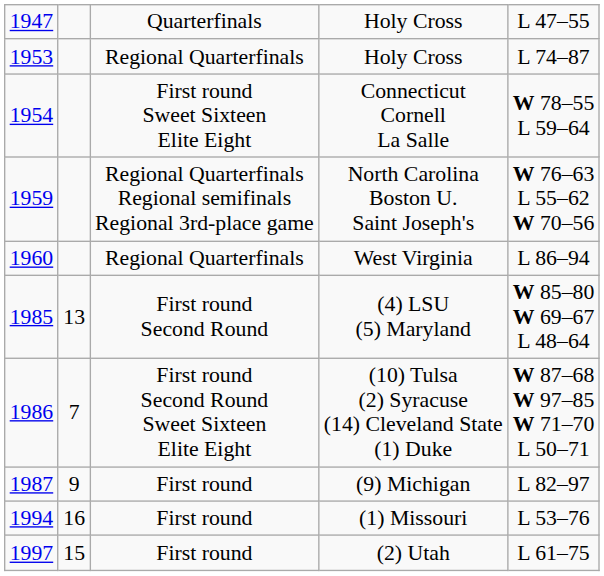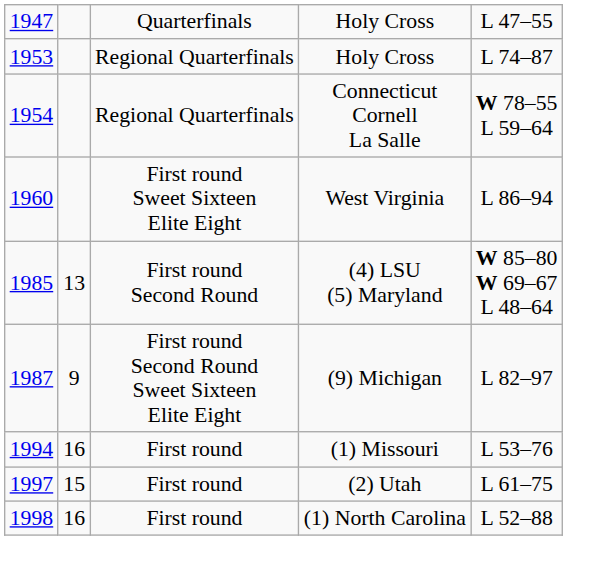Connecticut Cornell La Salle | column 3: First round Sweet Sixteen Elite Eight -> Regional Quarterfinals
- row: 1959 | Regional Quarterfinals Regional semifinals Regional 3rd-place game | North Carolina Boston U. Saint Joseph's | W 76–63 L 55–62 W 70–56
West Virginia | column 3: Regional Quarterfinals -> First round Sweet Sixteen Elite Eight
- row: 1986 | 7 | First round Second Round Sweet Sixteen Elite Eight | (10) Tulsa (2) Syracuse (14) Cleveland State (1) Duke | W 87–68 W 97–85 W 71–70 L 50–71
(9) Michigan | column 3: First round -> First round Second Round Sweet Sixteen Elite Eight
+ row: 1998 | 16 | First round | (1) North Carolina | L 52–88
